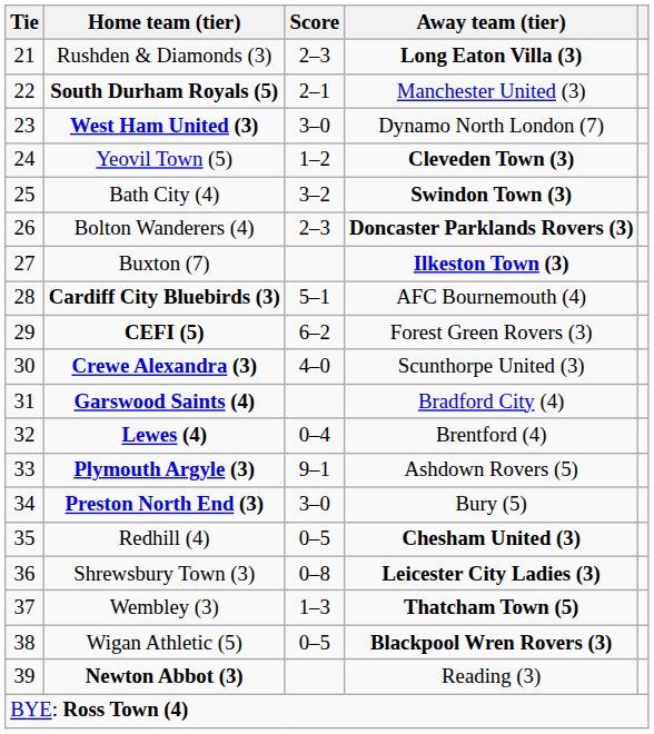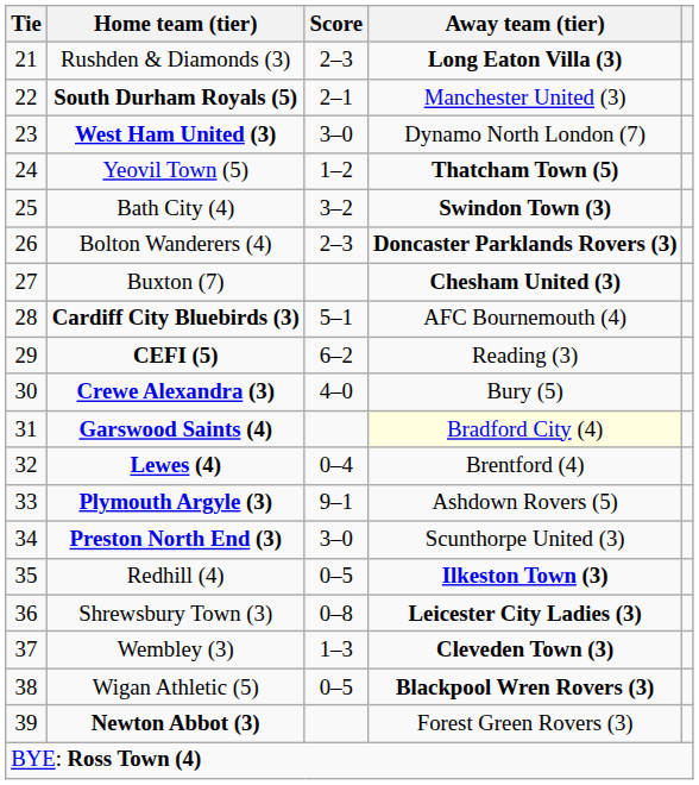Yeovil Town (5) | Away team (tier): Cleveden Town (3) -> Thatcham Town (5)
Buxton (7) | Away team (tier): Ilkeston Town (3) -> Chesham United (3)
CEFI (5) | Away team (tier): Forest Green Rovers (3) -> Reading (3)
Crewe Alexandra (3) | Away team (tier): Scunthorpe United (3) -> Bury (5)
Garswood Saints (4) | Away team (tier): no background -> lightyellow background
Preston North End (3) | Away team (tier): Bury (5) -> Scunthorpe United (3)
Redhill (4) | Away team (tier): Chesham United (3) -> Ilkeston Town (3)
Wembley (3) | Away team (tier): Thatcham Town (5) -> Cleveden Town (3)
Newton Abbot (3) | Away team (tier): Reading (3) -> Forest Green Rovers (3)
